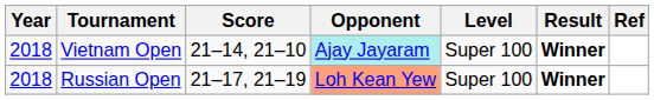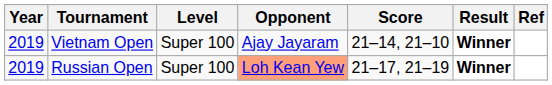columns swapped: Level <-> Score
Vietnam Open | Year: 2018 -> 2019
Vietnam Open | Opponent: paleturquoise background -> no background
Russian Open | Year: 2018 -> 2019
